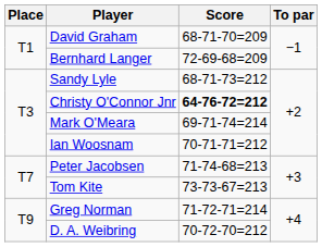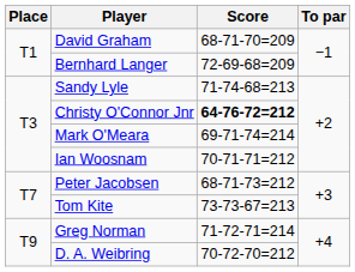Sandy Lyle | Score: 68-71-73=212 -> 71-74-68=213
Peter Jacobsen | Score: 71-74-68=213 -> 68-71-73=212
